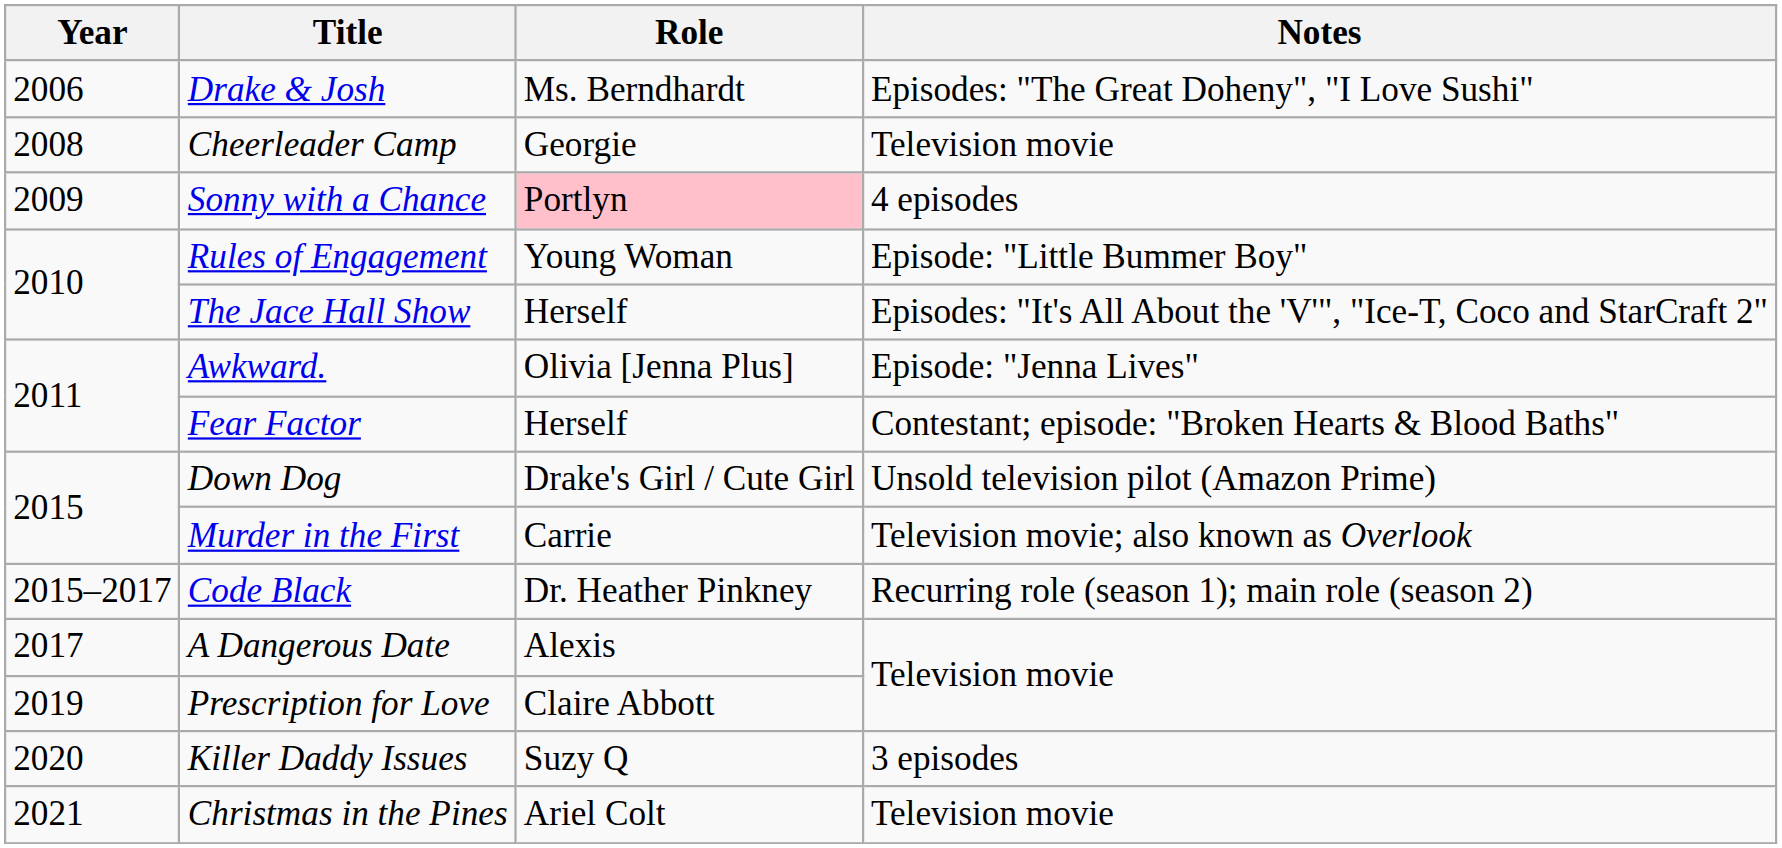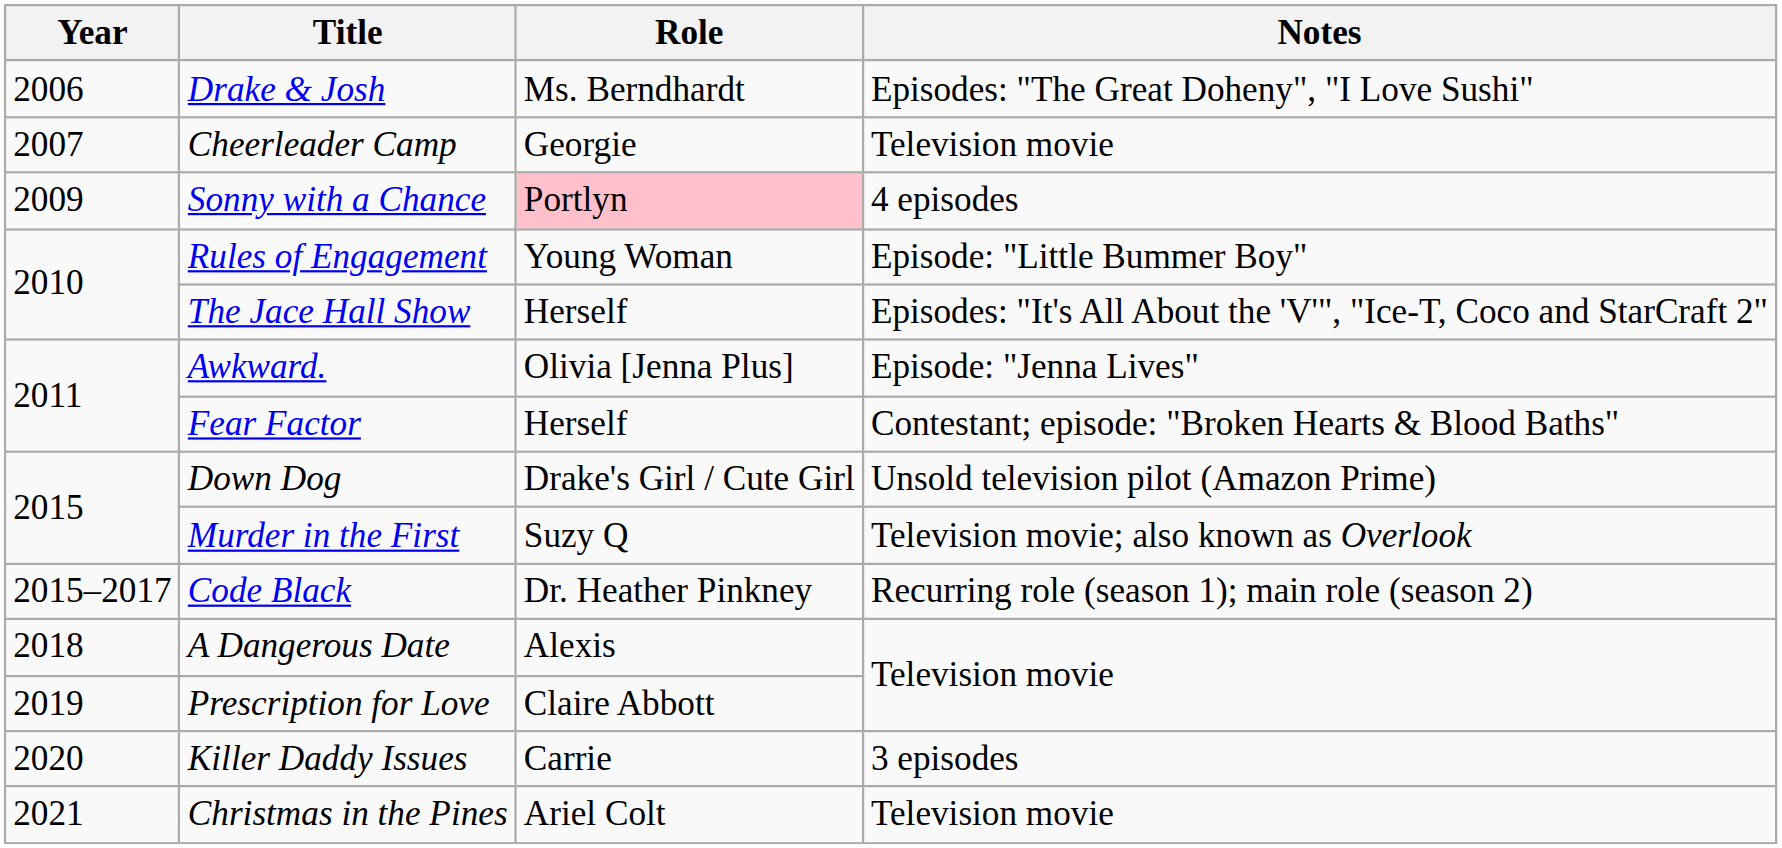Cheerleader Camp | Year: 2008 -> 2007
Murder in the First | Role: Carrie -> Suzy Q
A Dangerous Date | Year: 2017 -> 2018
Killer Daddy Issues | Role: Suzy Q -> Carrie
